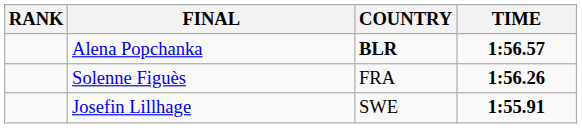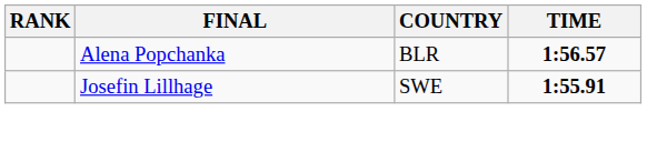Alena Popchanka | COUNTRY: bold -> normal
- row: Solenne Figuès | FRA | 1:56.26
